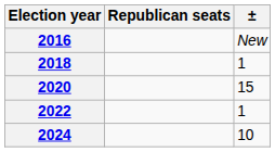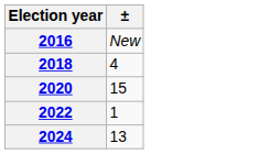- column: Republican seats
2018 | ±: 1 -> 4
2024 | ±: 10 -> 13
